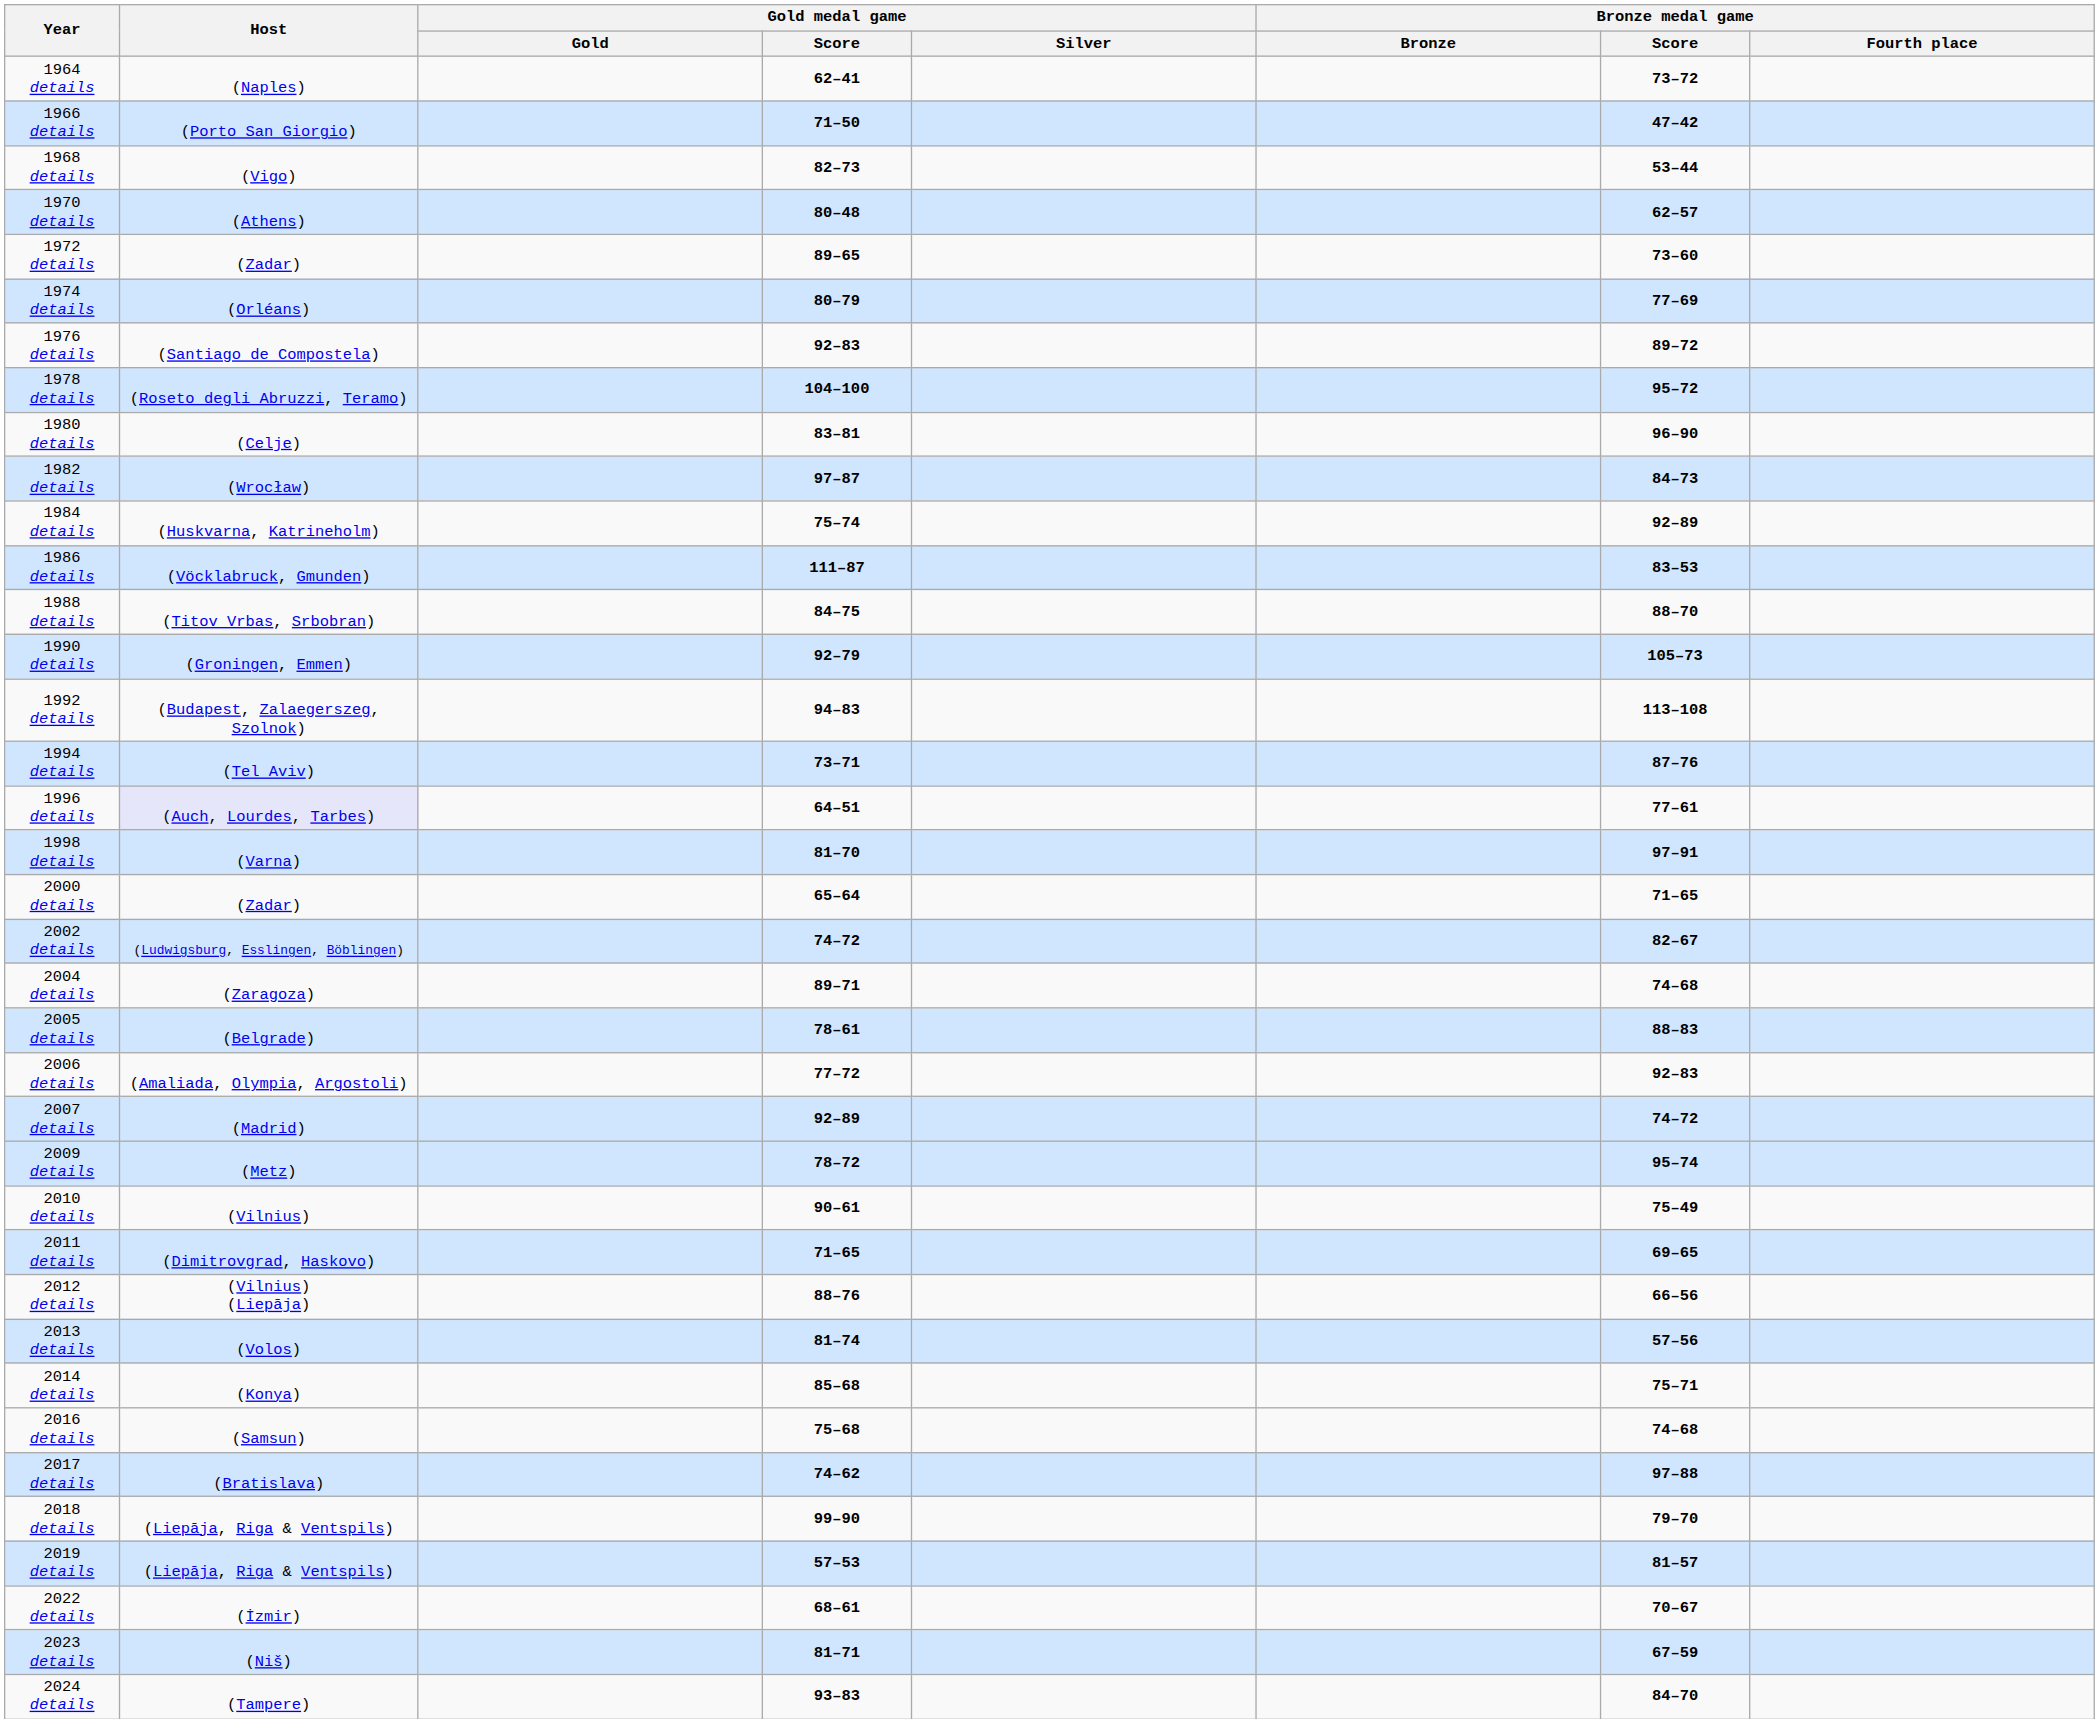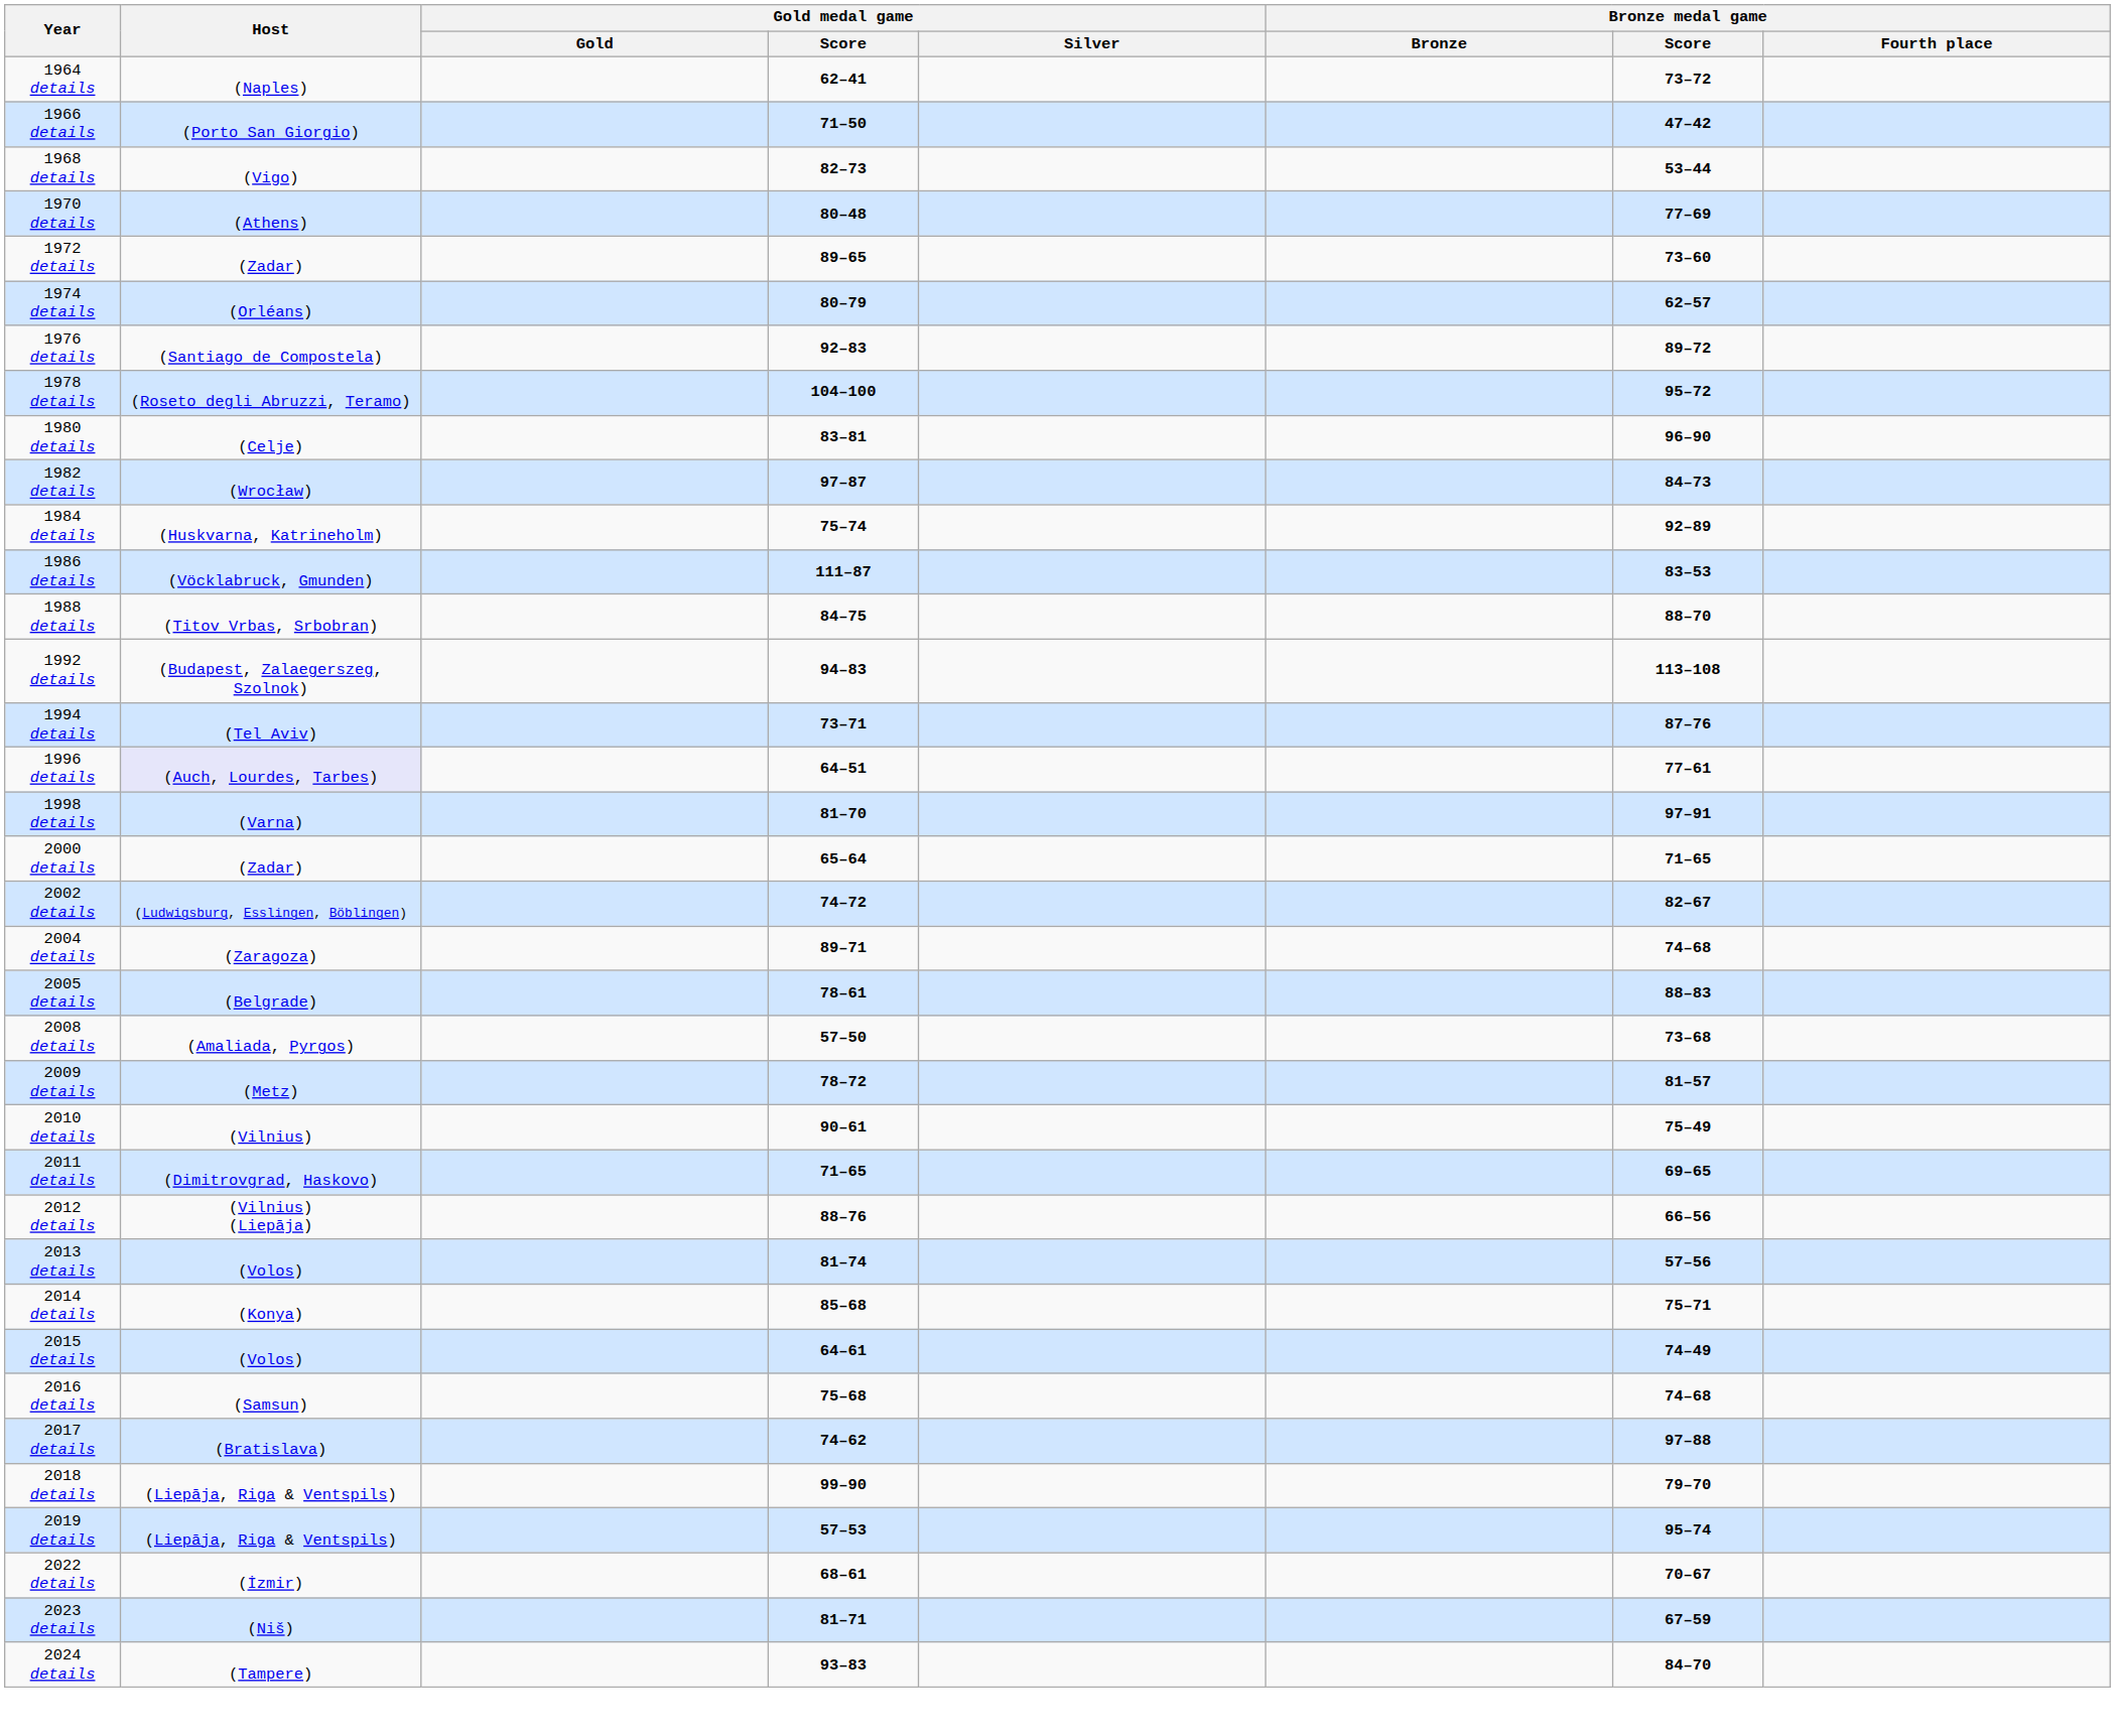1970 details | Bronze medal game / Score: 62–57 -> 77–69
1974 details | Bronze medal game / Score: 77–69 -> 62–57
- row: 1990 details | (Groningen, Emmen) | 92–79 | 105–73
- row: 2006 details | (Amaliada, Olympia, Argostoli) | 77–72 | 92–83
- row: 2007 details | (Madrid) | 92–89 | 74–72
+ row: 2008 details | (Amaliada, Pyrgos) | 57–50 | 73–68
2009 details | Bronze medal game / Score: 95–74 -> 81–57
+ row: 2015 details | (Volos) | 64–61 | 74–49
2019 details | Bronze medal game / Score: 81–57 -> 95–74
